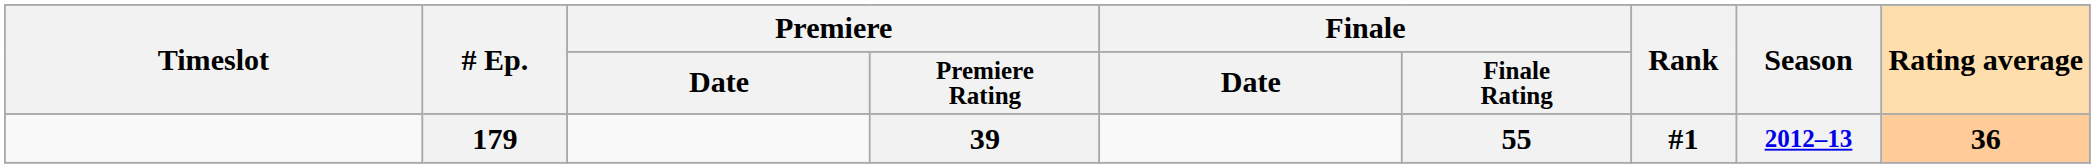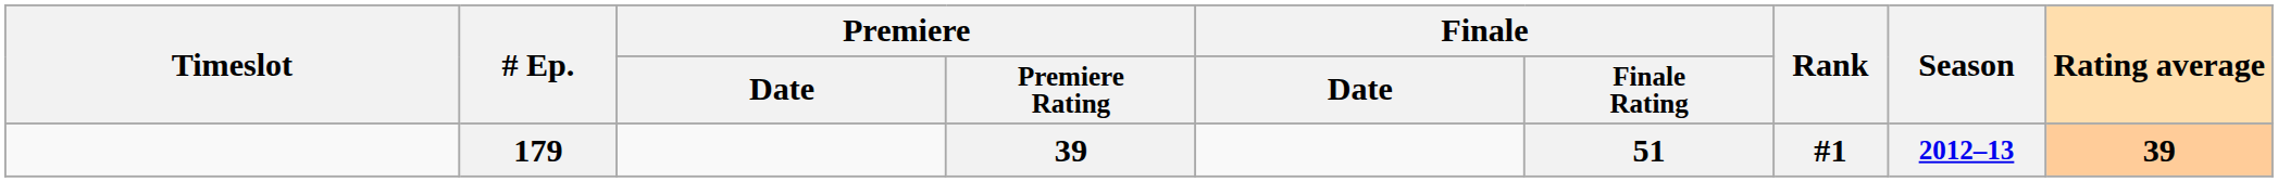179 | Finale / Finale Rating: 55 -> 51
179 | Rating average: 36 -> 39
